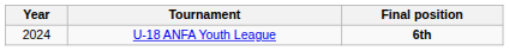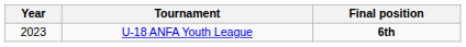U-18 ANFA Youth League | Year: 2024 -> 2023
